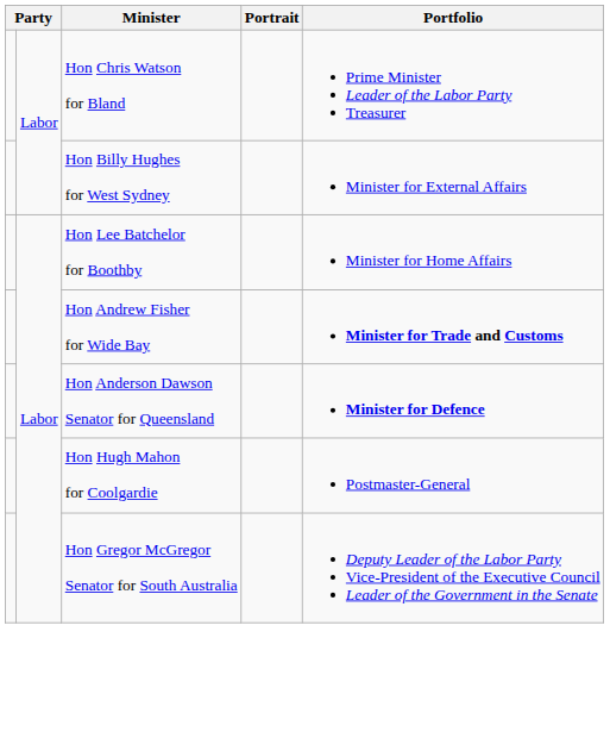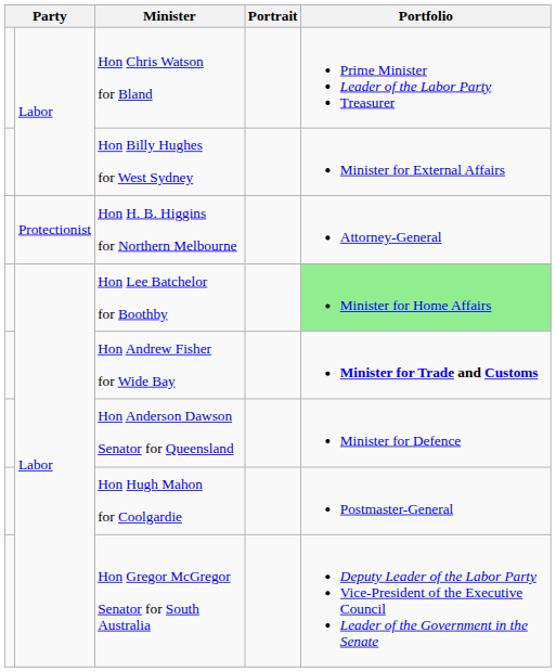+ row: Protectionist | Hon H. B. Higgins for Northern Melbourne | Attorney-General
Hon Lee Batchelor for Boothby | Portfolio: no background -> lightgreen background
Hon Anderson Dawson Senator for Queensland | Portfolio: bold -> normal
